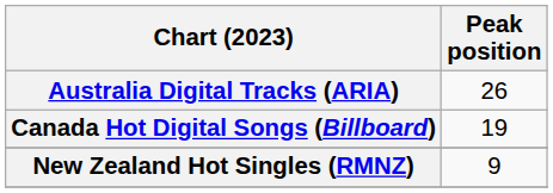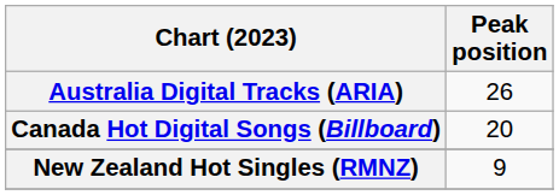Canada Hot Digital Songs (Billboard) | Peak position: 19 -> 20
